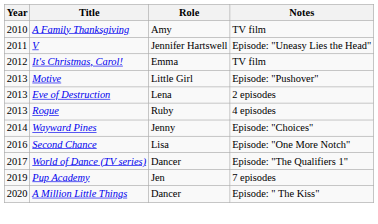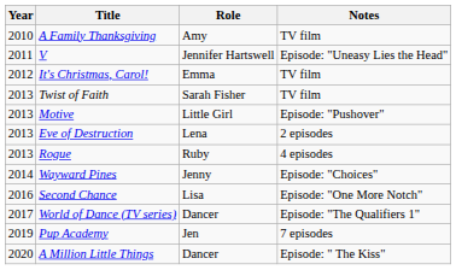+ row: 2013 | Twist of Faith | Sarah Fisher | TV film
